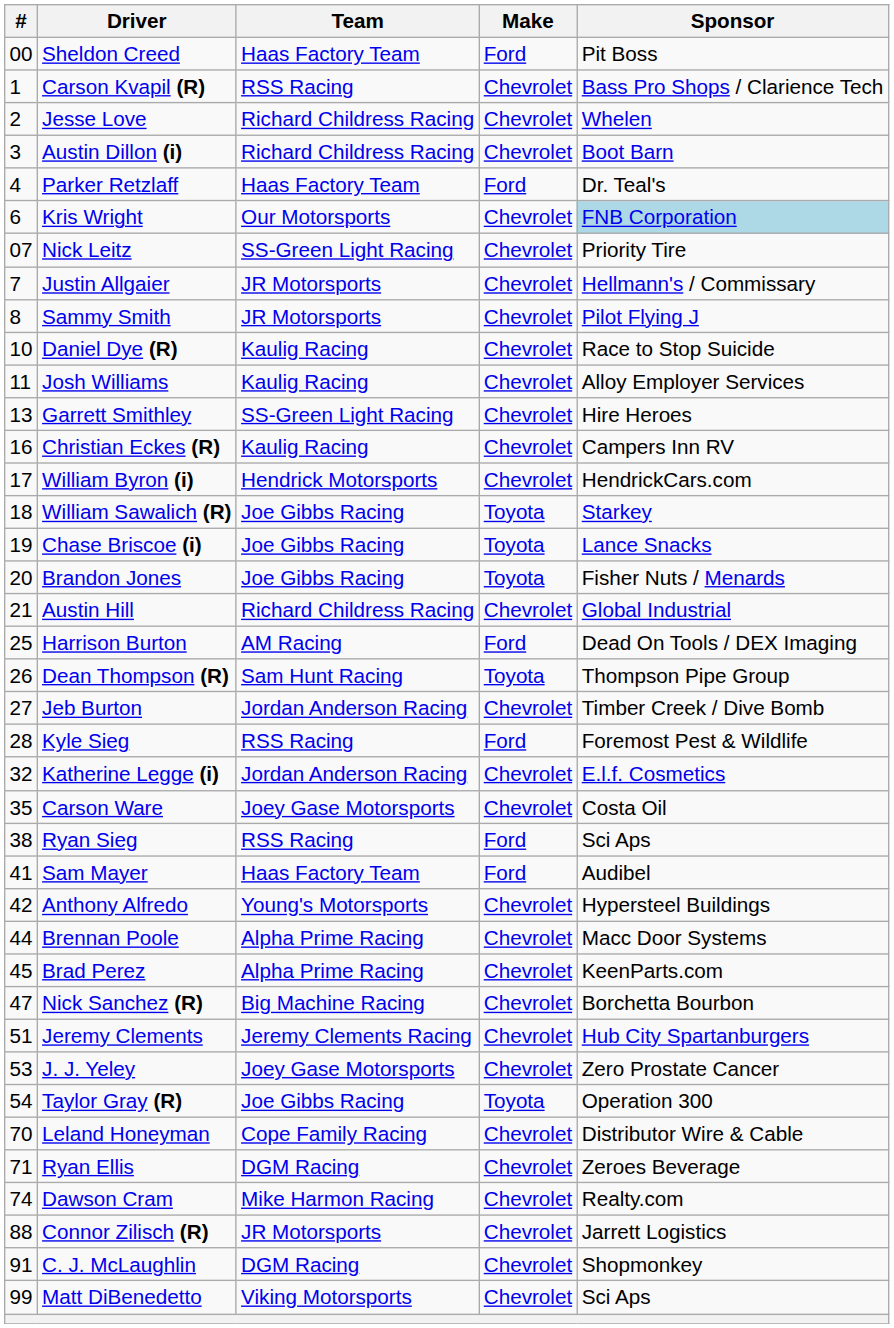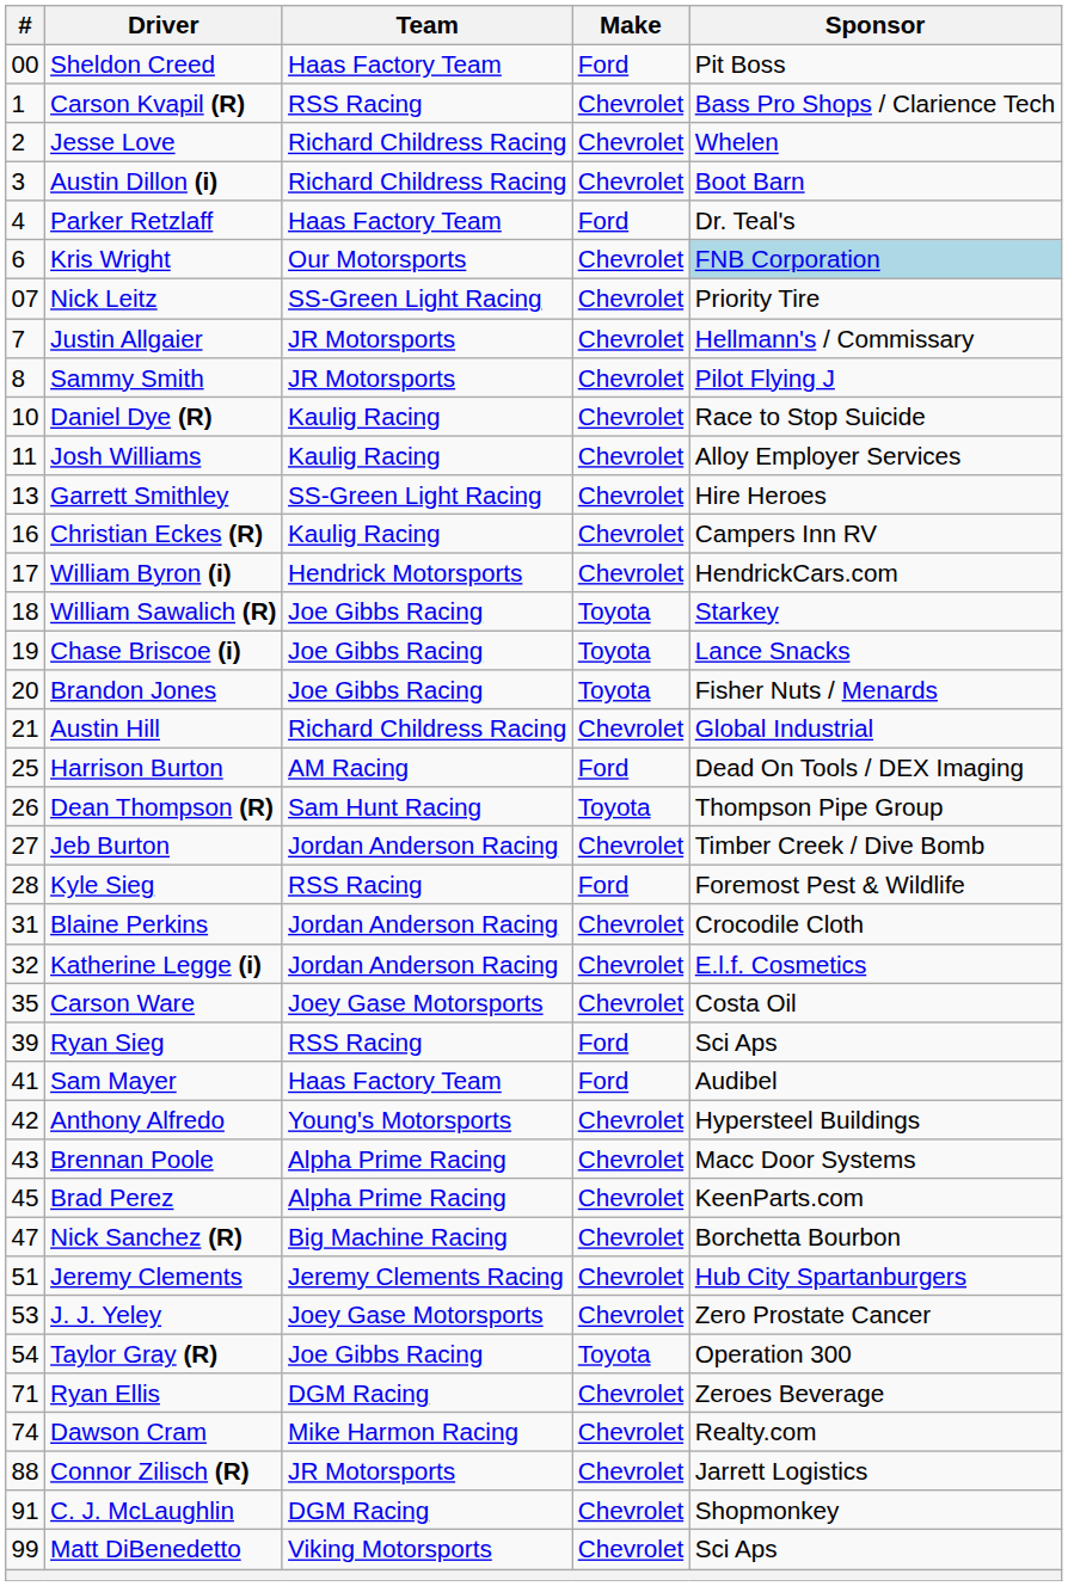+ row: 31 | Blaine Perkins | Jordan Anderson Racing | Chevrolet | Crocodile Cloth
Ryan Sieg | #: 38 -> 39
Brennan Poole | #: 44 -> 43
- row: 70 | Leland Honeyman | Cope Family Racing | Chevrolet | Distributor Wire & Cable
